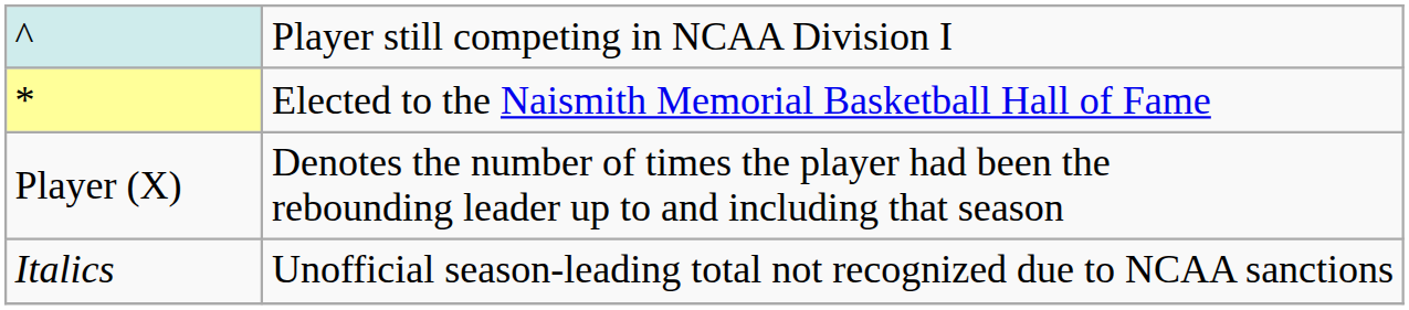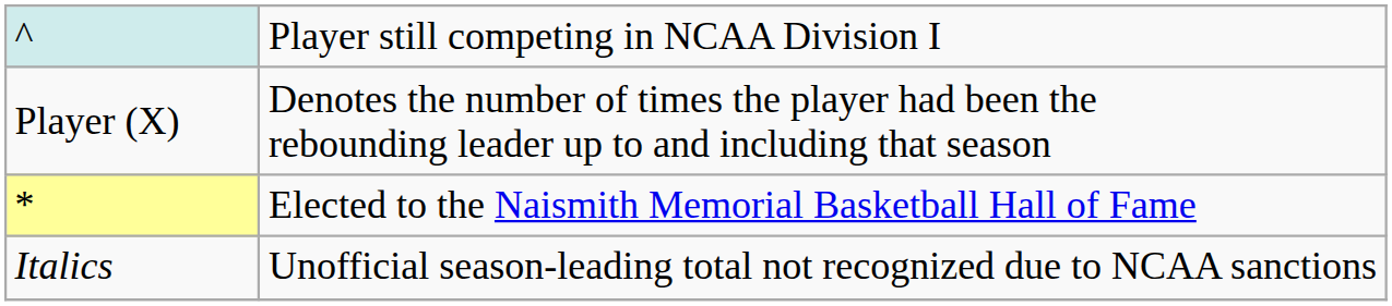rows swapped: * <-> Player (X)
